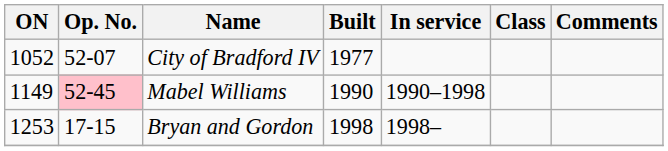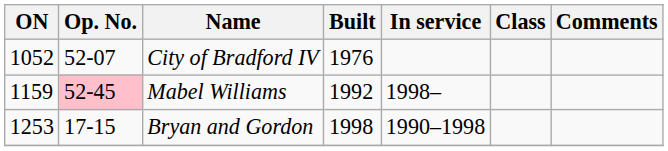City of Bradford IV | Built: 1977 -> 1976
Mabel Williams | ON: 1149 -> 1159
Mabel Williams | Built: 1990 -> 1992
Mabel Williams | In service: 1990–1998 -> 1998–
Bryan and Gordon | In service: 1998– -> 1990–1998
